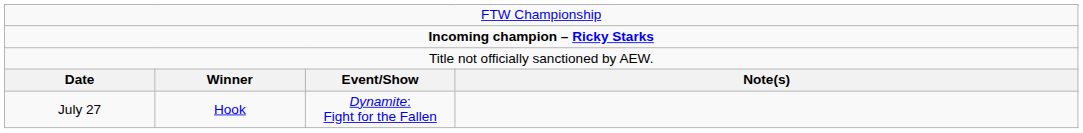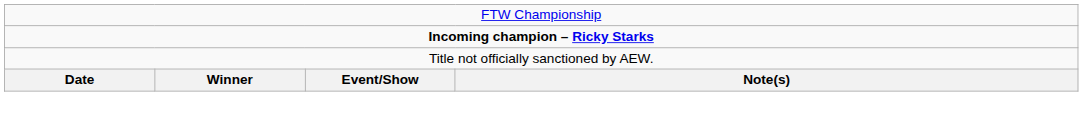- row: July 27 | Hook | Dynamite: Fight for the Fallen
